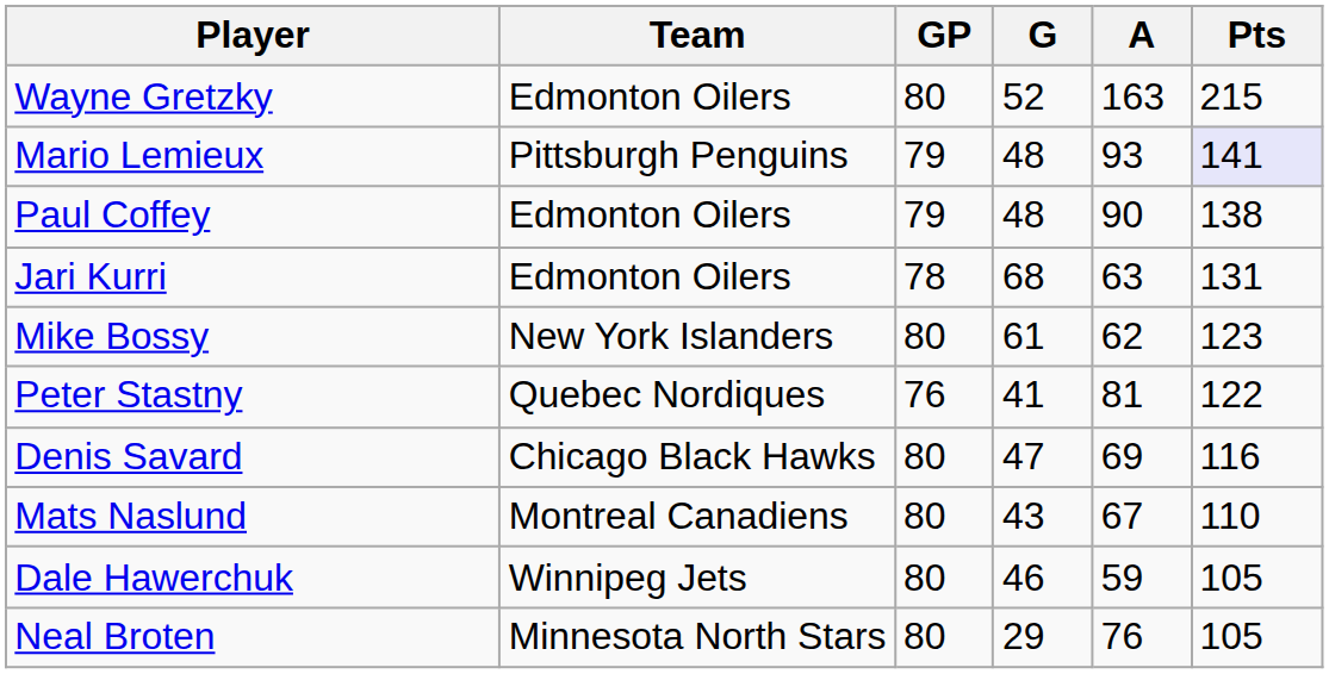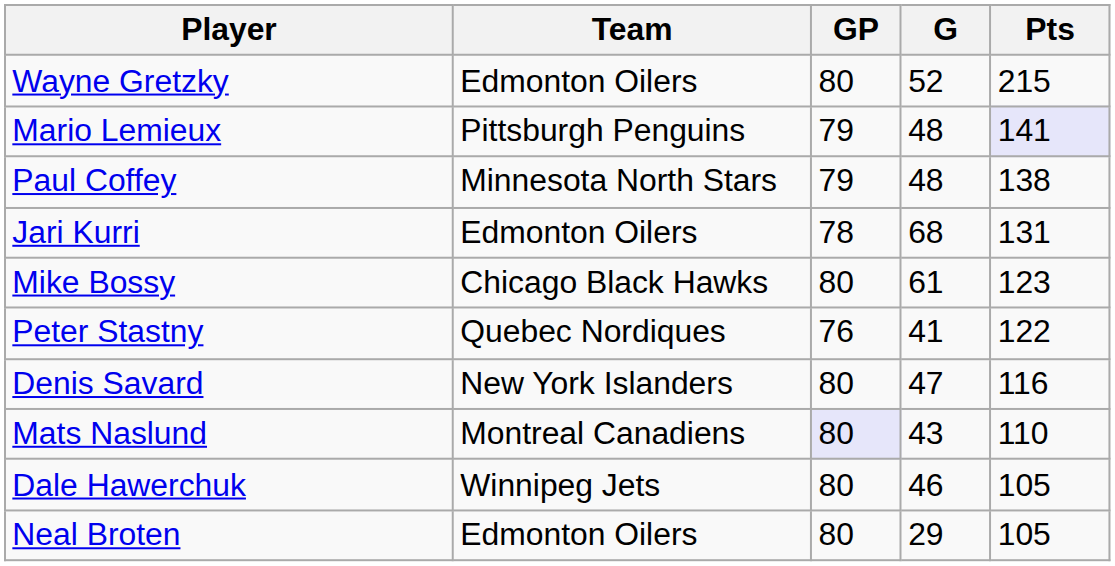- column: A | 163 | 93 | 90 | 63 | 62 | 81 | 69 | 67 | 59 | 76
Paul Coffey | Team: Edmonton Oilers -> Minnesota North Stars
Mike Bossy | Team: New York Islanders -> Chicago Black Hawks
Denis Savard | Team: Chicago Black Hawks -> New York Islanders
Mats Naslund | GP: no background -> lavender background
Neal Broten | Team: Minnesota North Stars -> Edmonton Oilers
